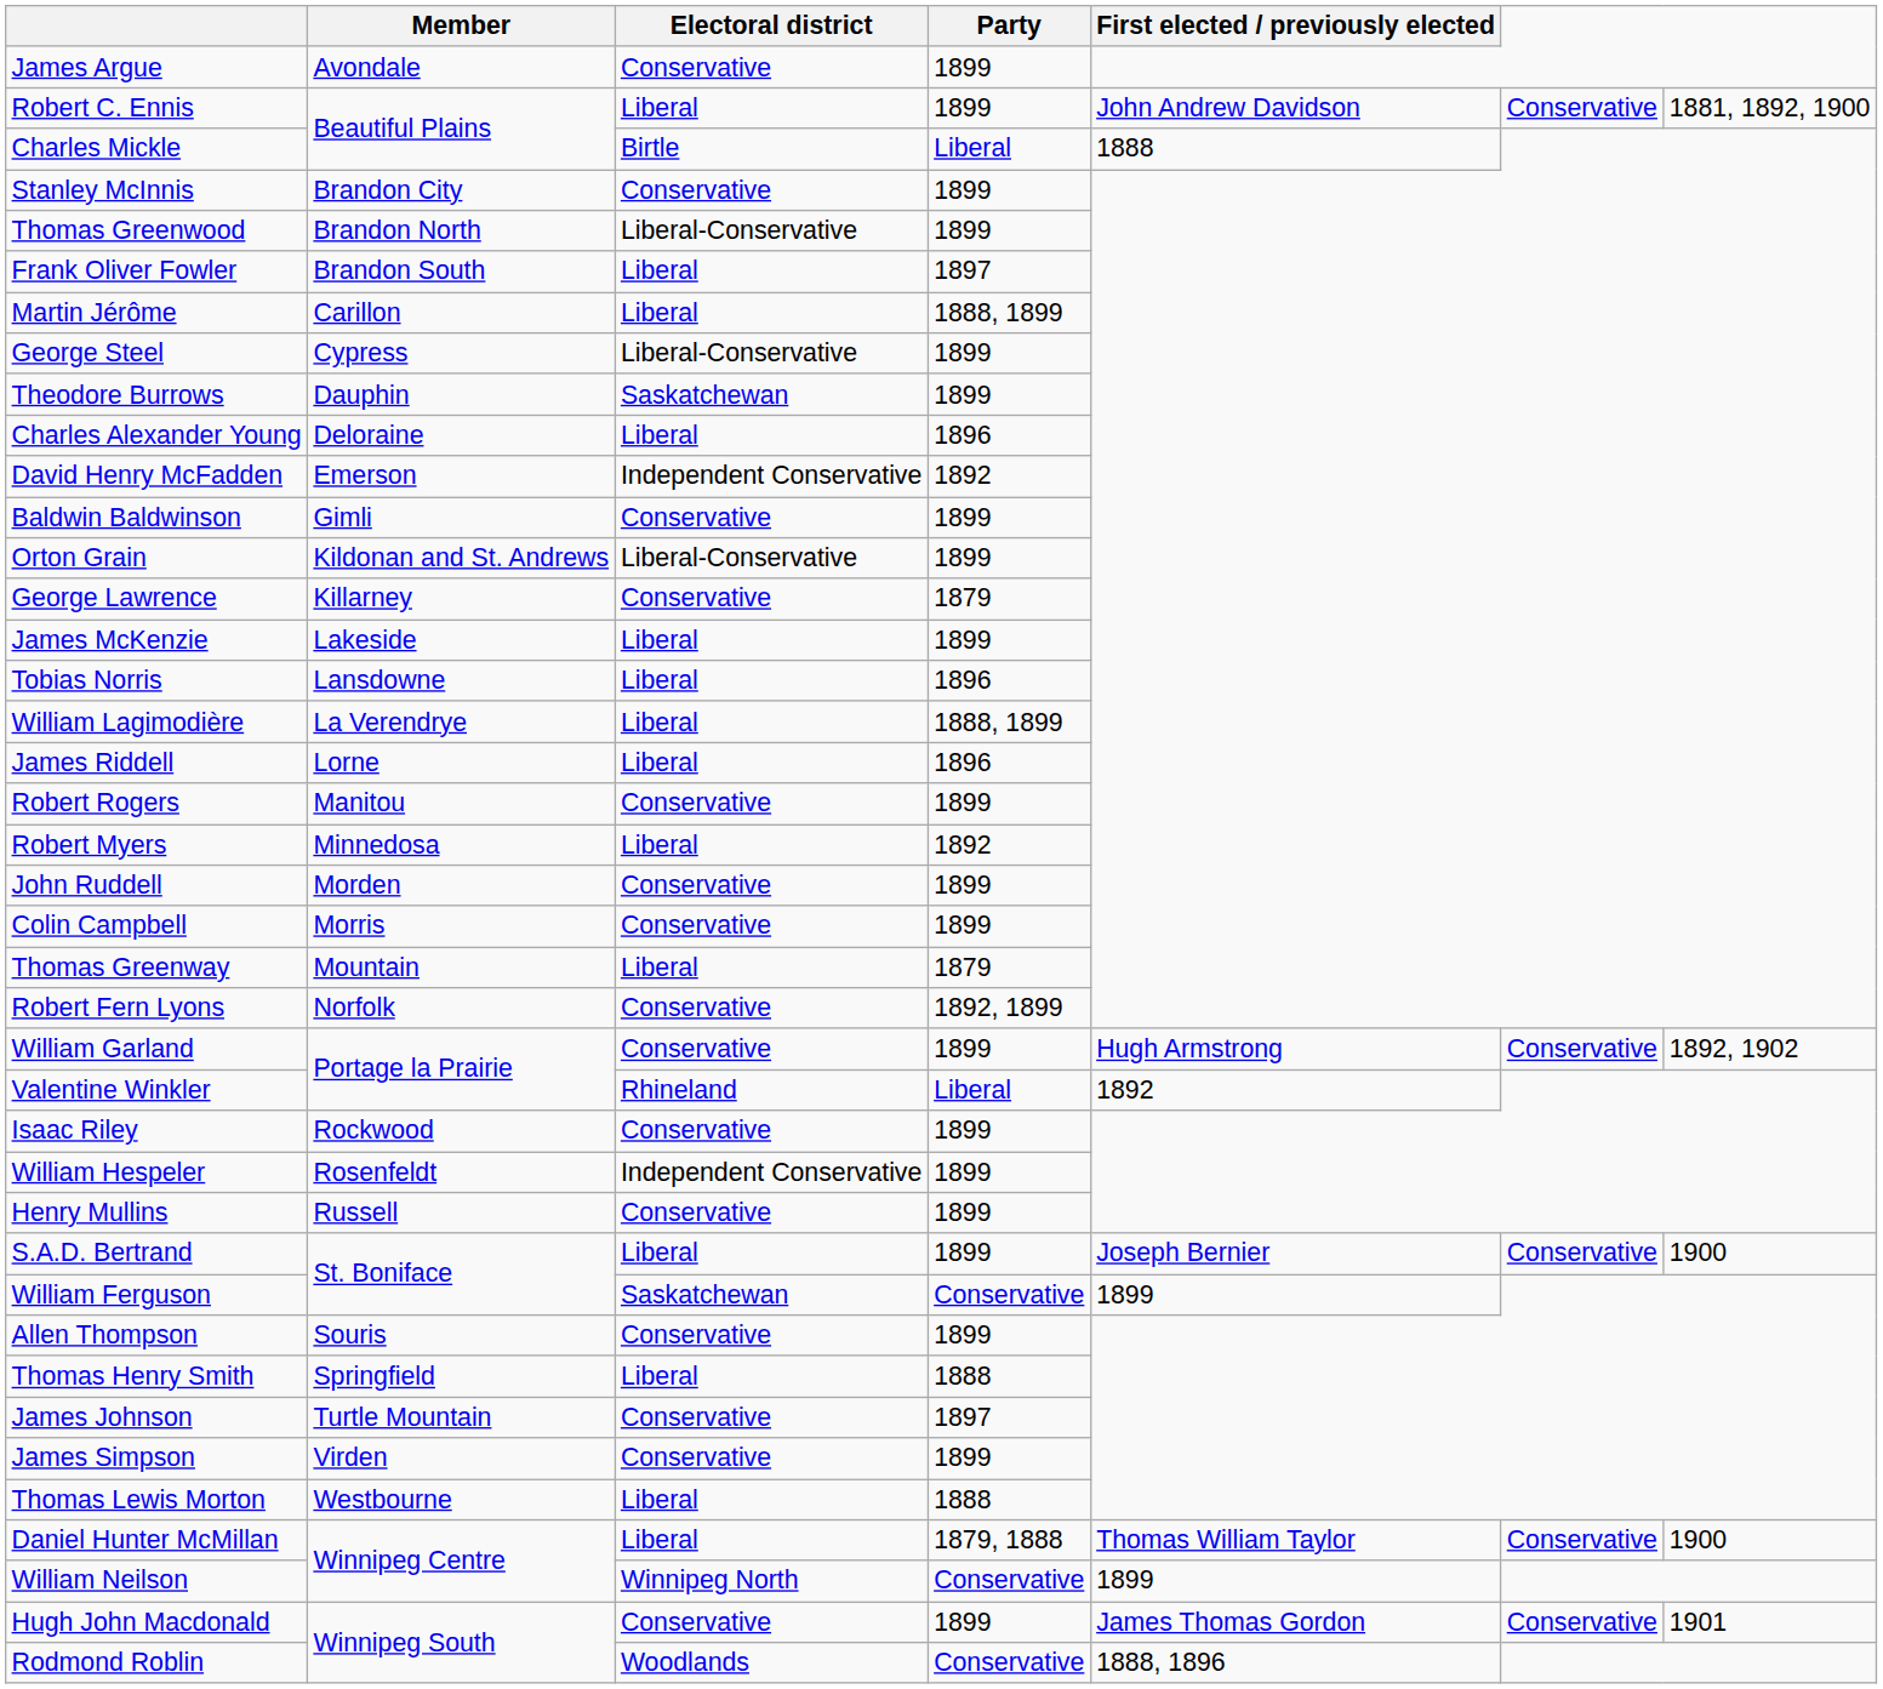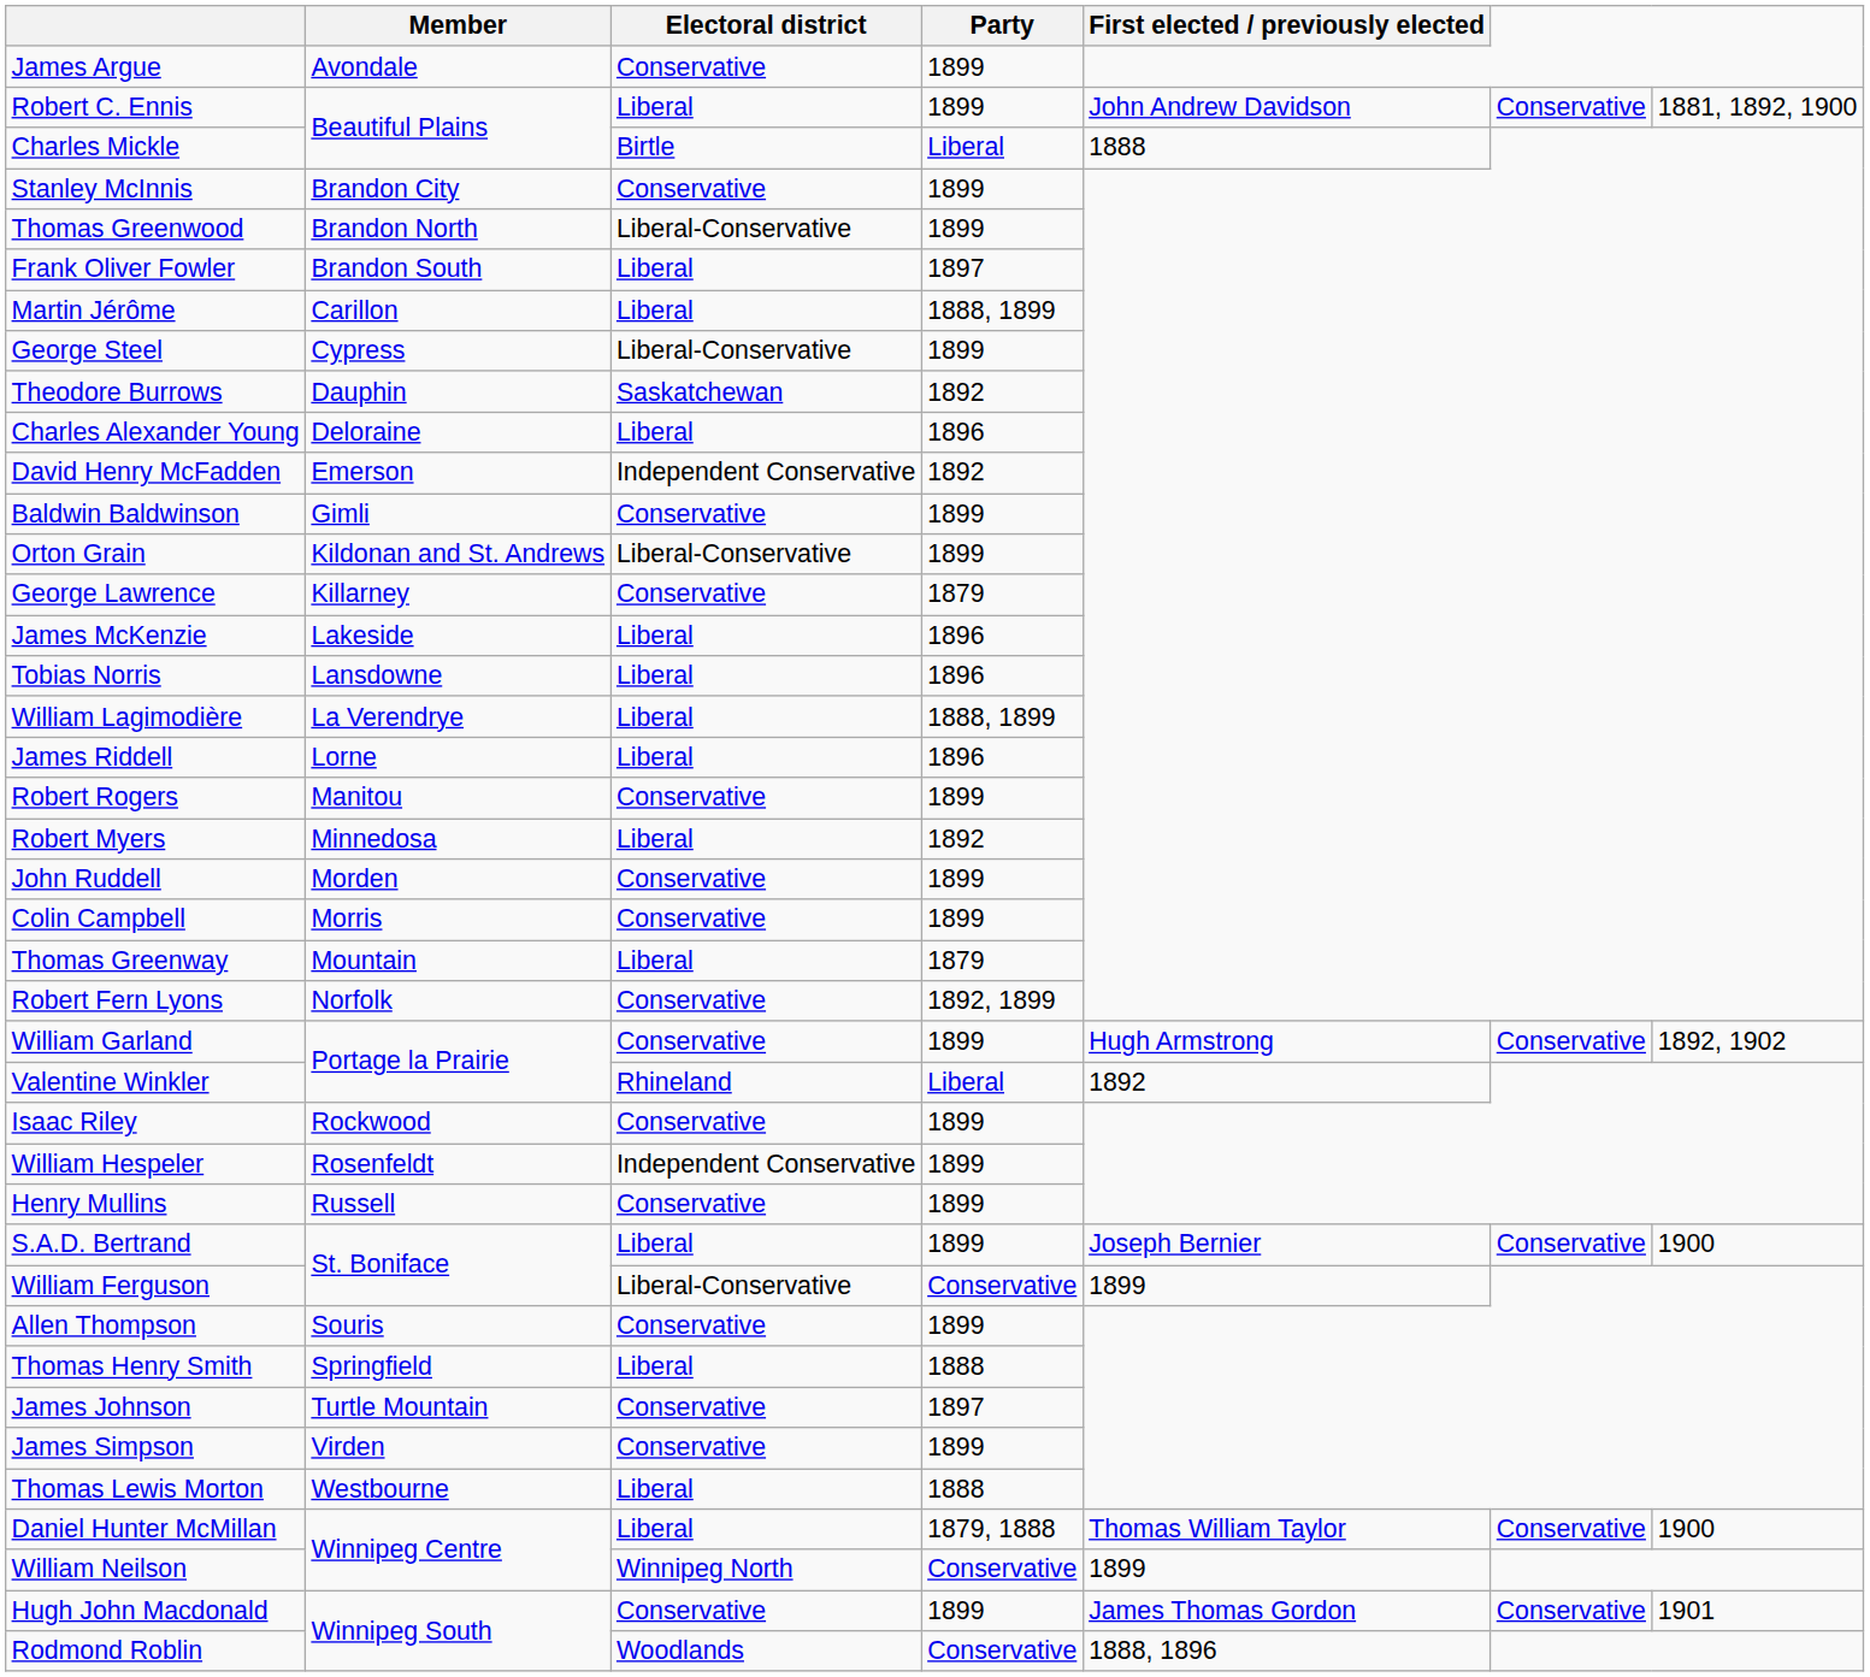Theodore Burrows | Party: 1899 -> 1892
James McKenzie | Party: 1899 -> 1896
William Ferguson | Electoral district: Saskatchewan -> Liberal-Conservative
